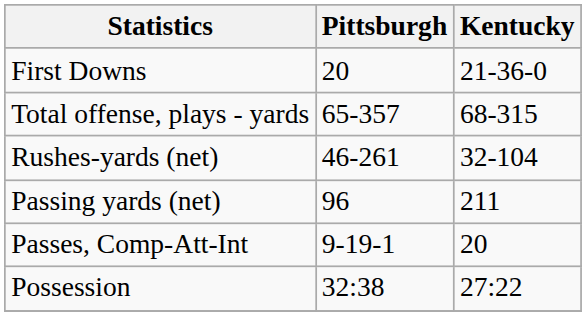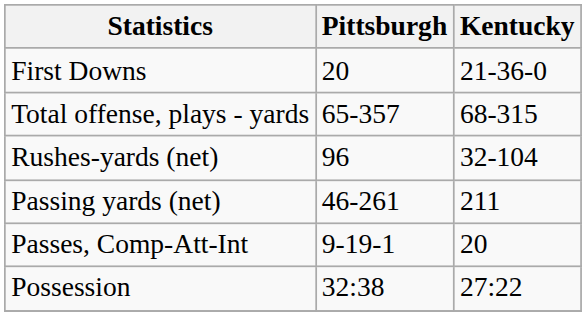Rushes-yards (net) | Pittsburgh: 46-261 -> 96
Passing yards (net) | Pittsburgh: 96 -> 46-261
